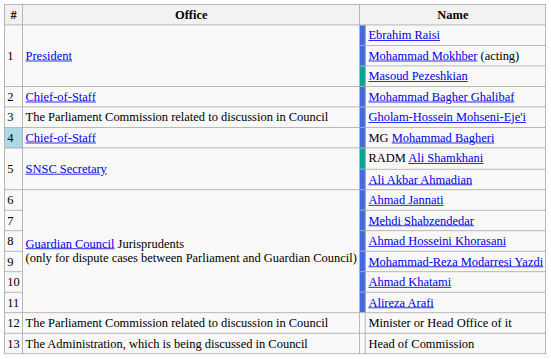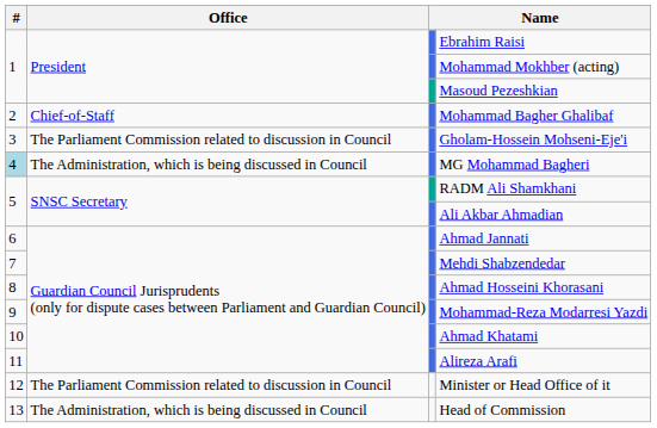MG Mohammad Bagheri | Office: Chief-of-Staff -> The Administration, which is being discussed in Council
